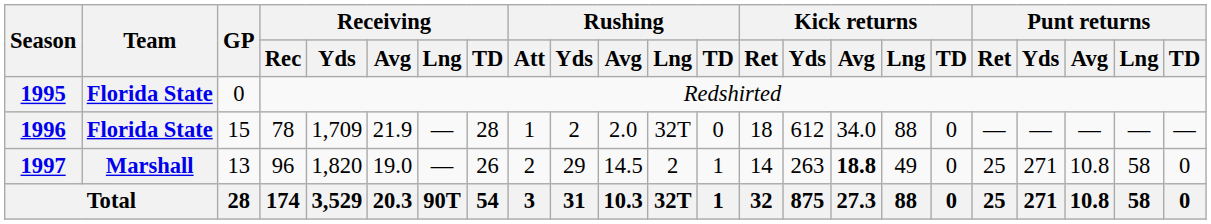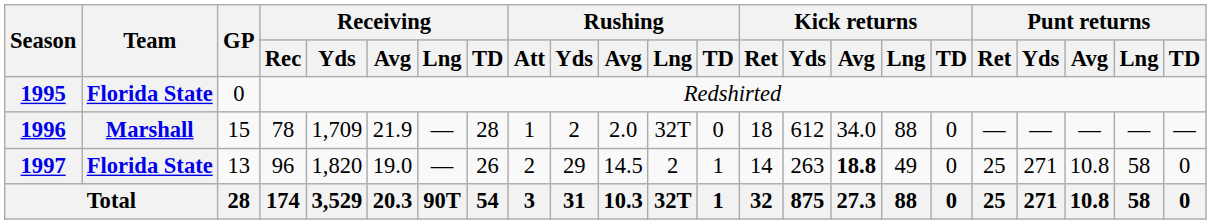1996 | Team: Florida State -> Marshall
1997 | Team: Marshall -> Florida State
